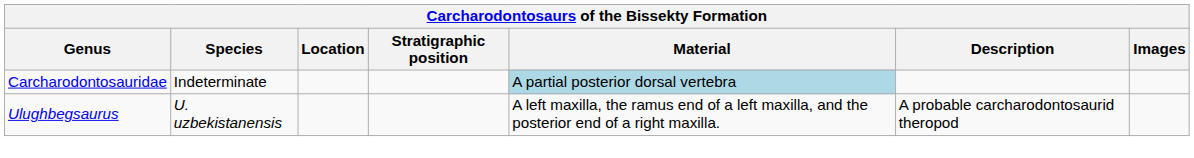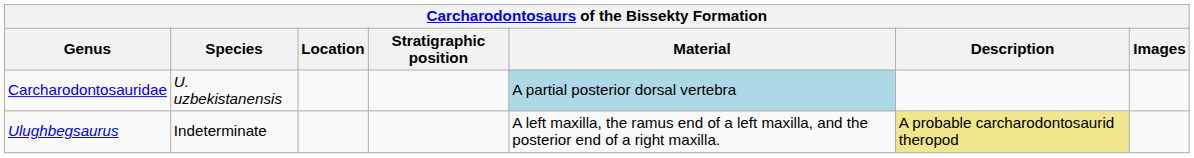Carcharodontosauridae | Species: Indeterminate -> U. uzbekistanensis
Ulughbegsaurus | Species: U. uzbekistanensis -> Indeterminate
Ulughbegsaurus | Description: no background -> khaki background
